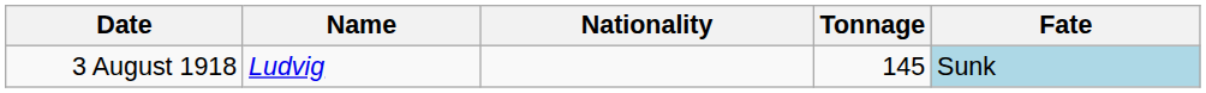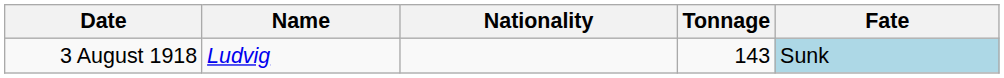3 August 1918 | Tonnage: 145 -> 143
